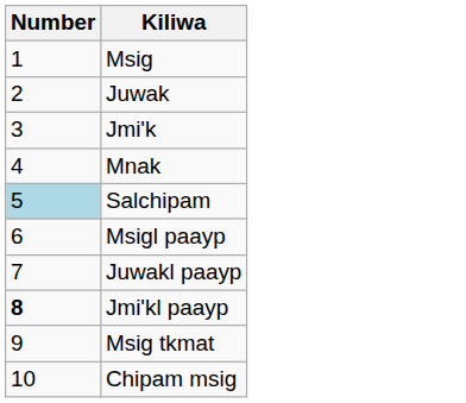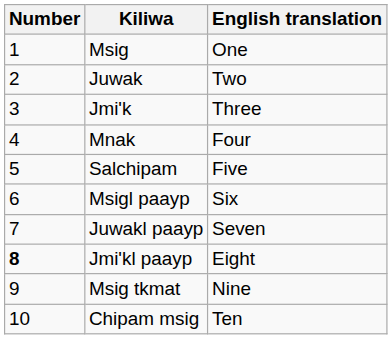+ column: English translation | One | Two | Three | Four | Five | Six | Seven | Eight | Nine | Ten
Salchipam | Number: lightblue background -> no background
